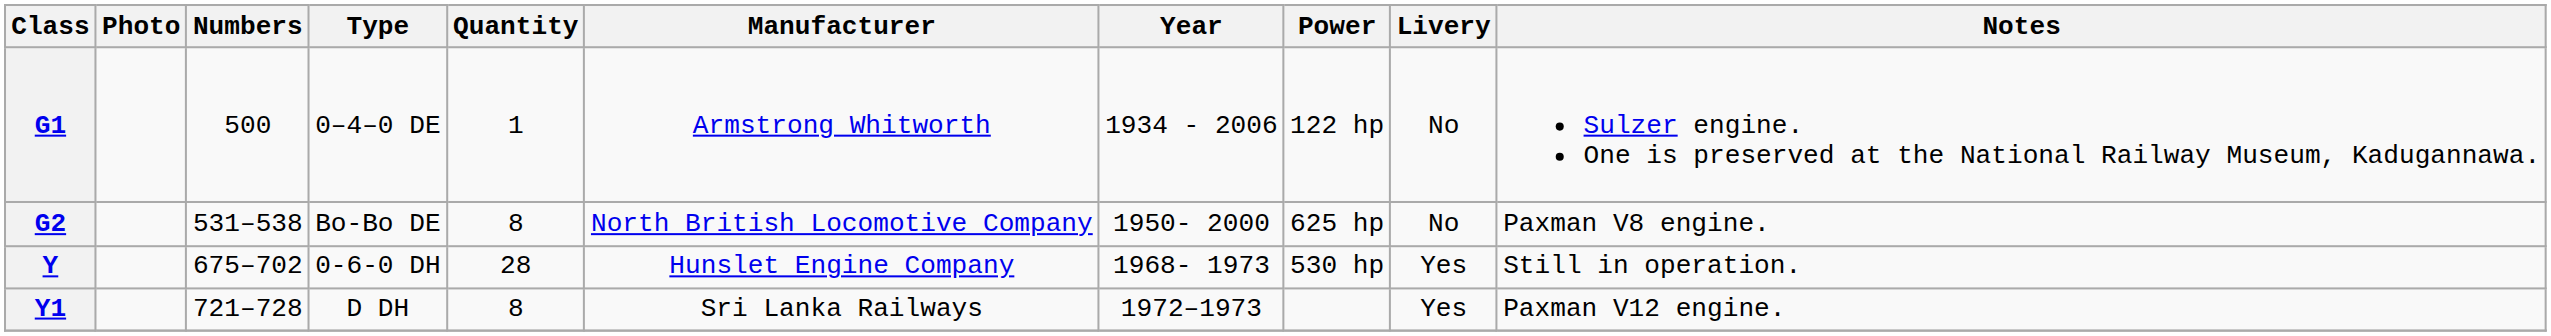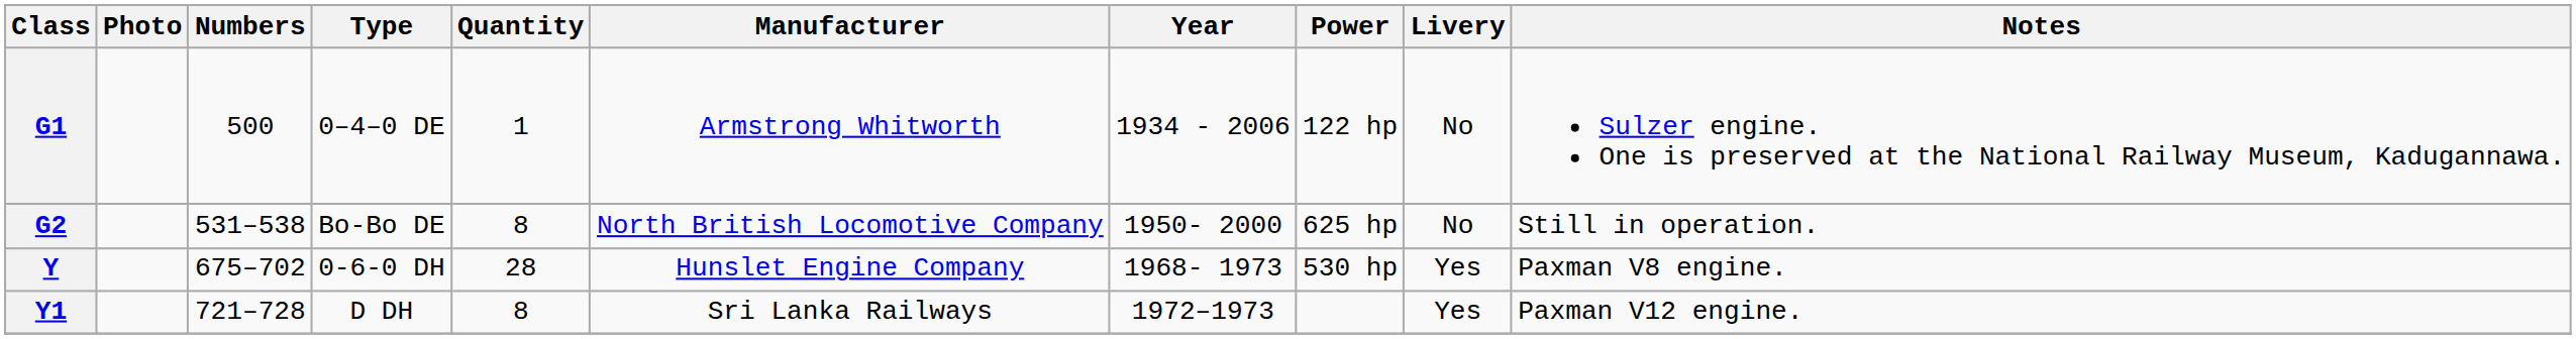G2 | Notes: Paxman V8 engine. -> Still in operation.
Y | Notes: Still in operation. -> Paxman V8 engine.
